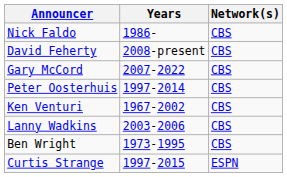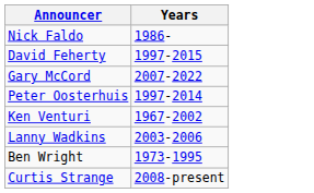- column: Network(s) | CBS | CBS | CBS | CBS | CBS | CBS | CBS | ESPN
David Feherty | Years: 2008-present -> 1997-2015
Curtis Strange | Years: 1997-2015 -> 2008-present
